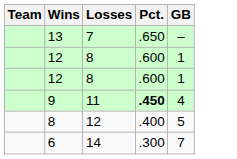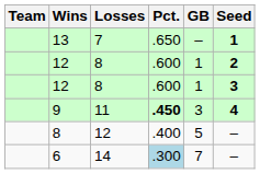+ column: Seed | 1 | 2 | 3 | 4 | – | –
9 | GB: 4 -> 3
6 | Pct.: no background -> lightblue background
